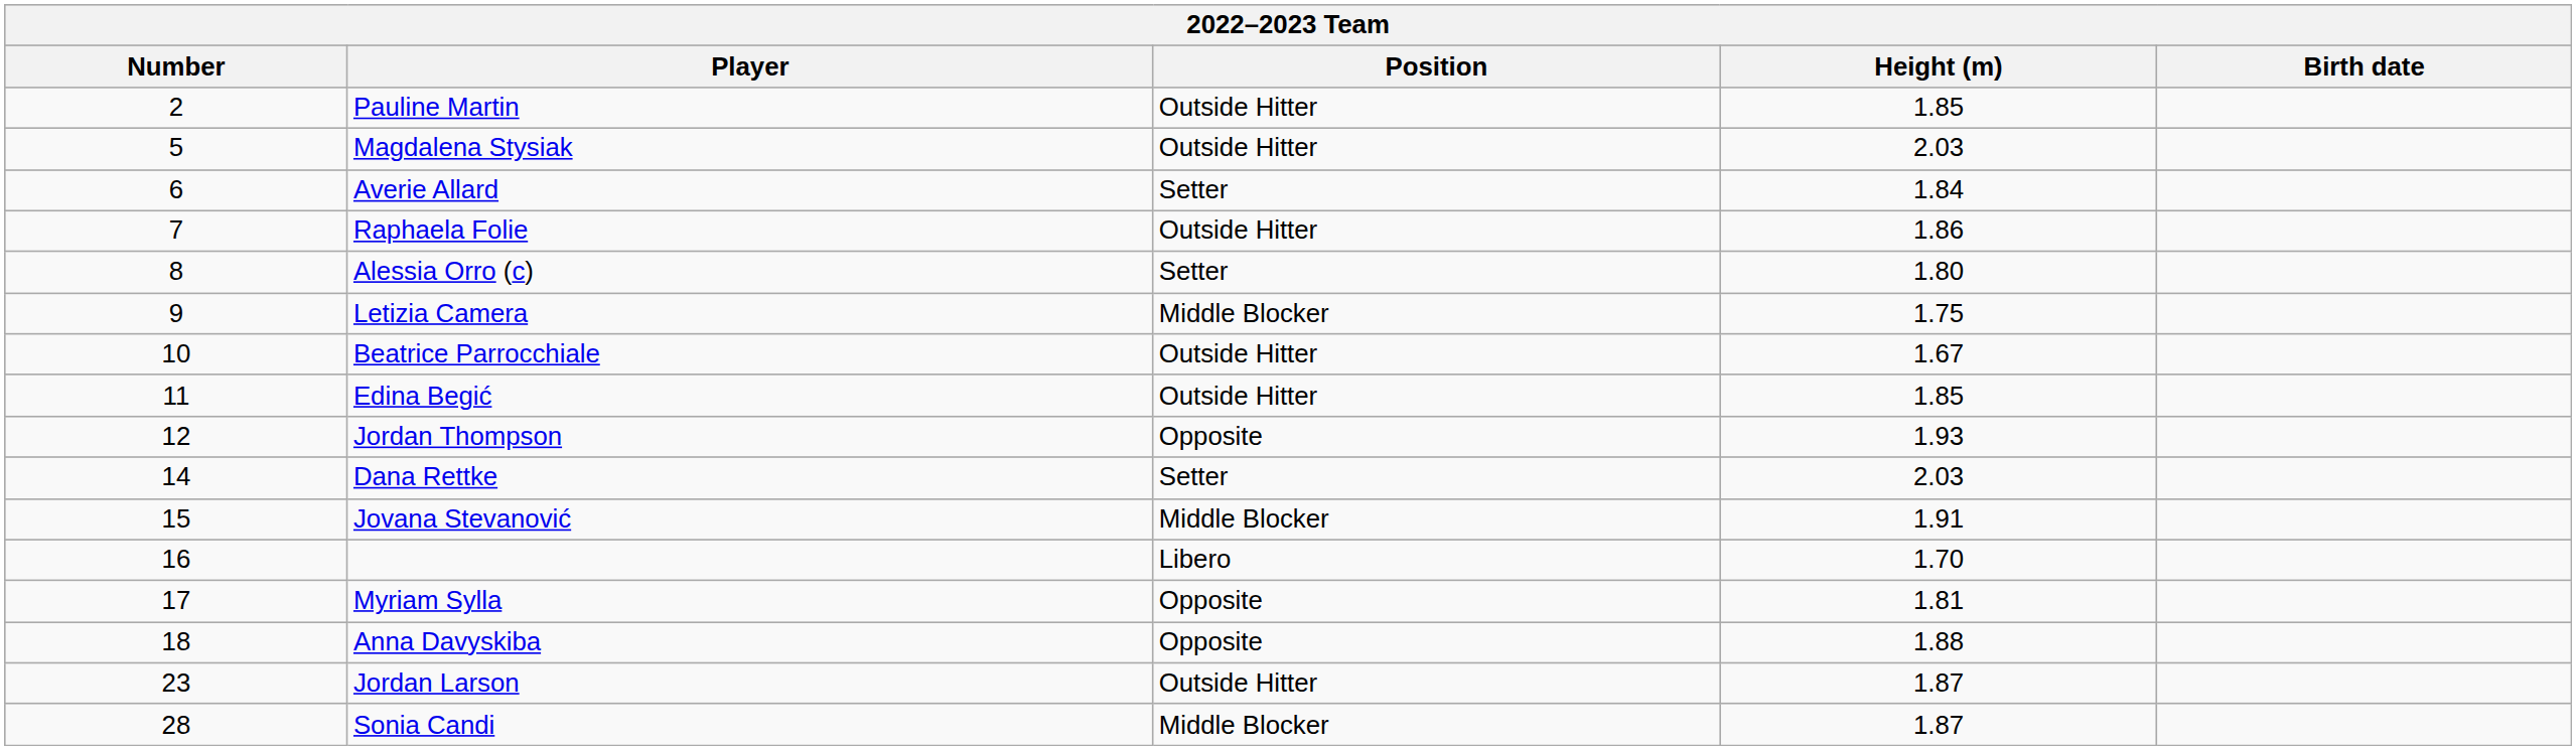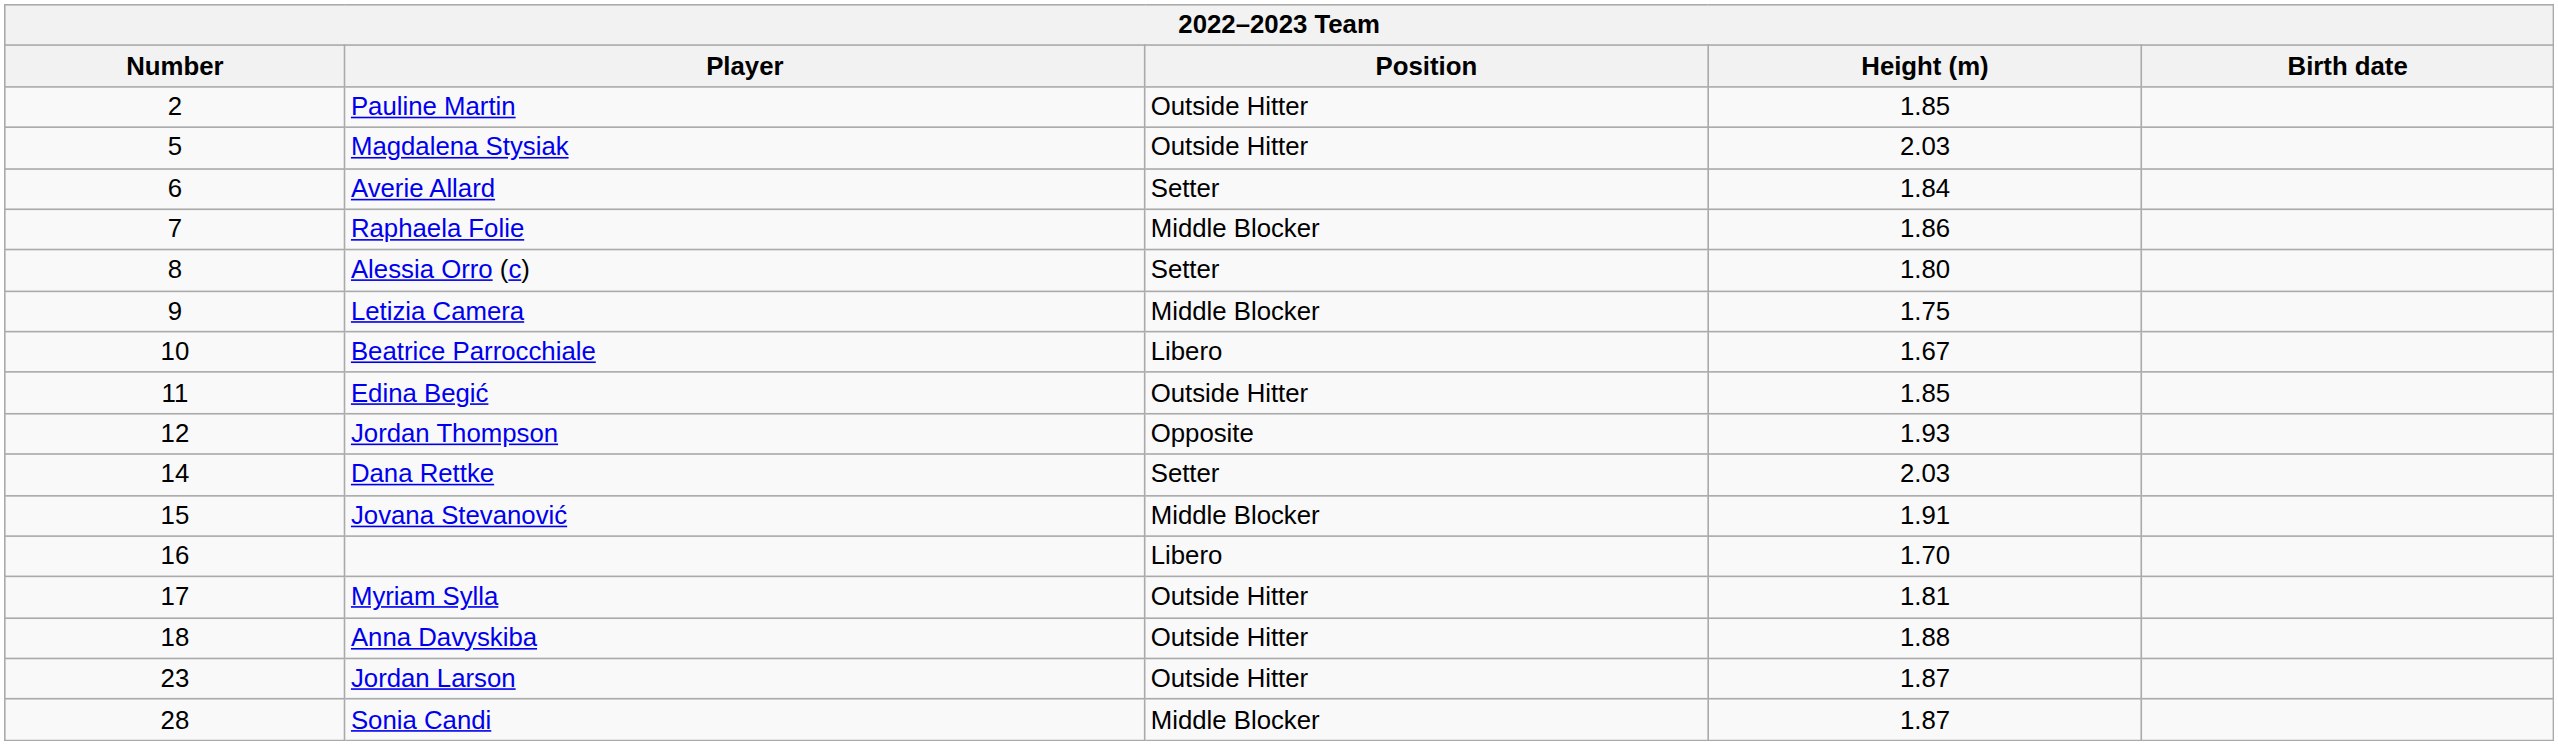Raphaela Folie | Position: Outside Hitter -> Middle Blocker
Beatrice Parrocchiale | Position: Outside Hitter -> Libero
Myriam Sylla | Position: Opposite -> Outside Hitter
Anna Davyskiba | Position: Opposite -> Outside Hitter
